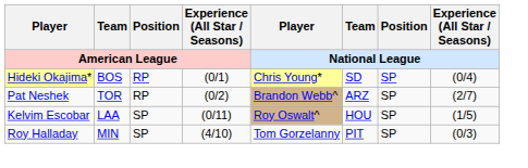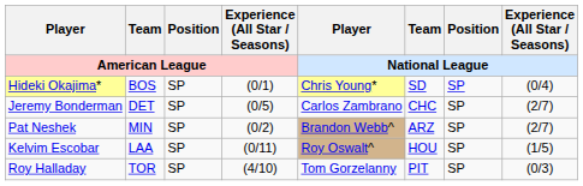Hideki Okajima* | Position / American League: RP -> SP
+ row: Jeremy Bonderman | DET | SP | (0/5) | Carlos Zambrano | CHC | SP | (2/7)
Pat Neshek | Team / American League: TOR -> MIN
Pat Neshek | Position / American League: RP -> SP
Roy Halladay | Team / American League: MIN -> TOR
